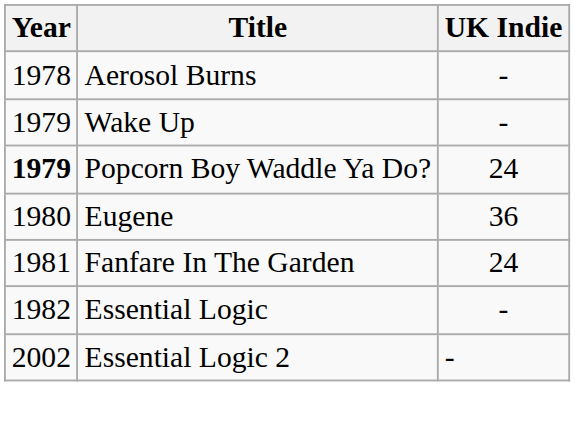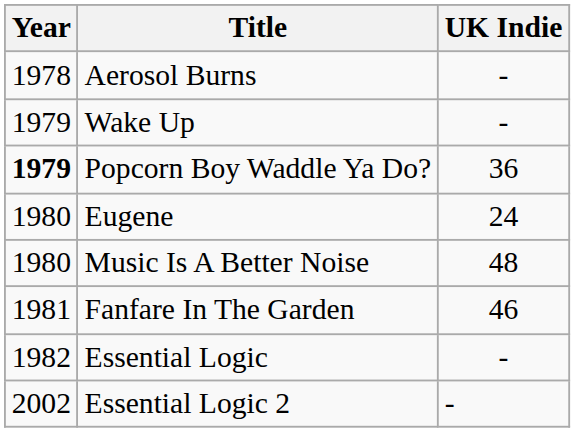Popcorn Boy Waddle Ya Do? | UK Indie: 24 -> 36
Eugene | UK Indie: 36 -> 24
+ row: 1980 | Music Is A Better Noise | 48
Fanfare In The Garden | UK Indie: 24 -> 46
